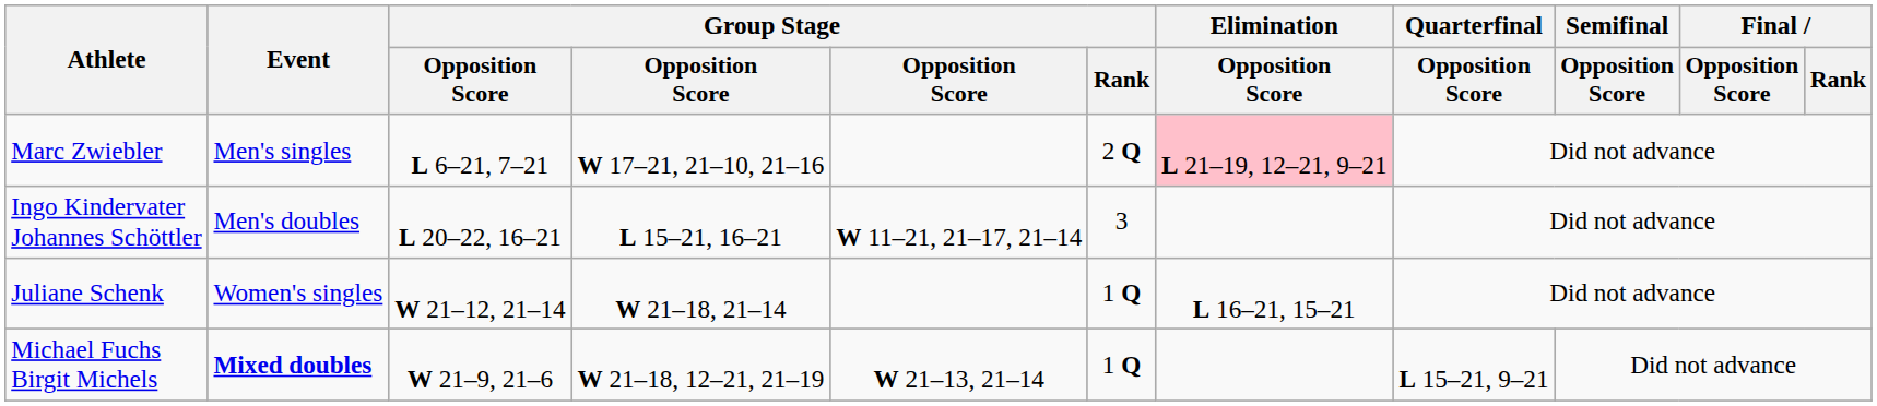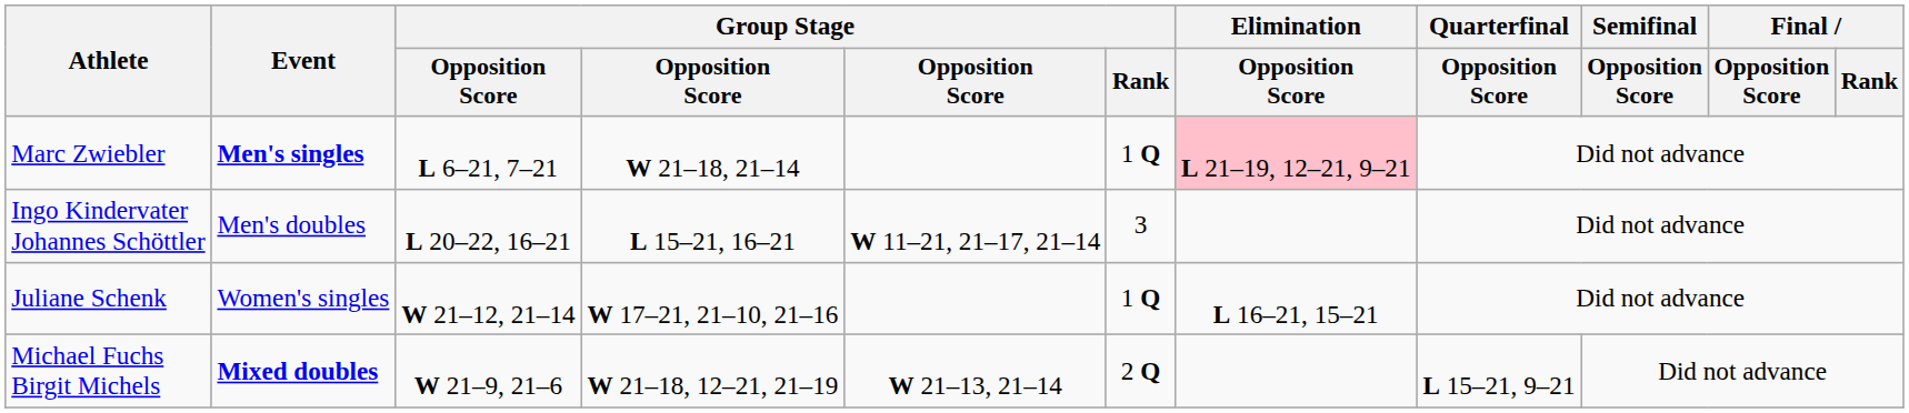Marc Zwiebler | Event: normal -> bold
Marc Zwiebler | column 4: W 17–21, 21–10, 21–16 -> W 21–18, 21–14
Marc Zwiebler | Group Stage / Rank: 2 Q -> 1 Q
Juliane Schenk | column 4: W 21–18, 21–14 -> W 17–21, 21–10, 21–16
Michael Fuchs Birgit Michels | Group Stage / Rank: 1 Q -> 2 Q
